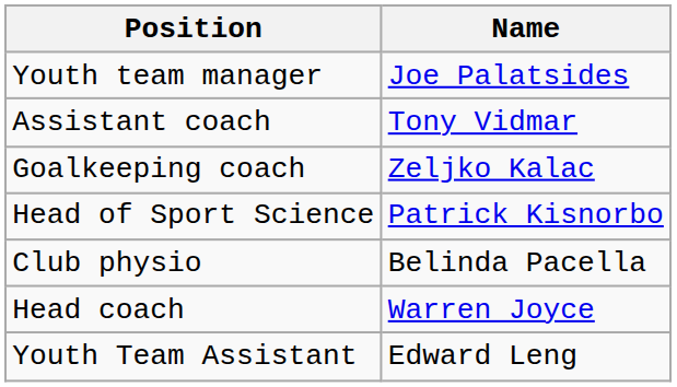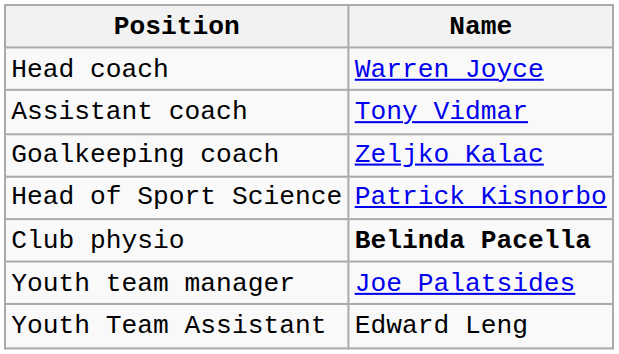rows swapped: Head coach <-> Youth team manager
Club physio | Name: normal -> bold
